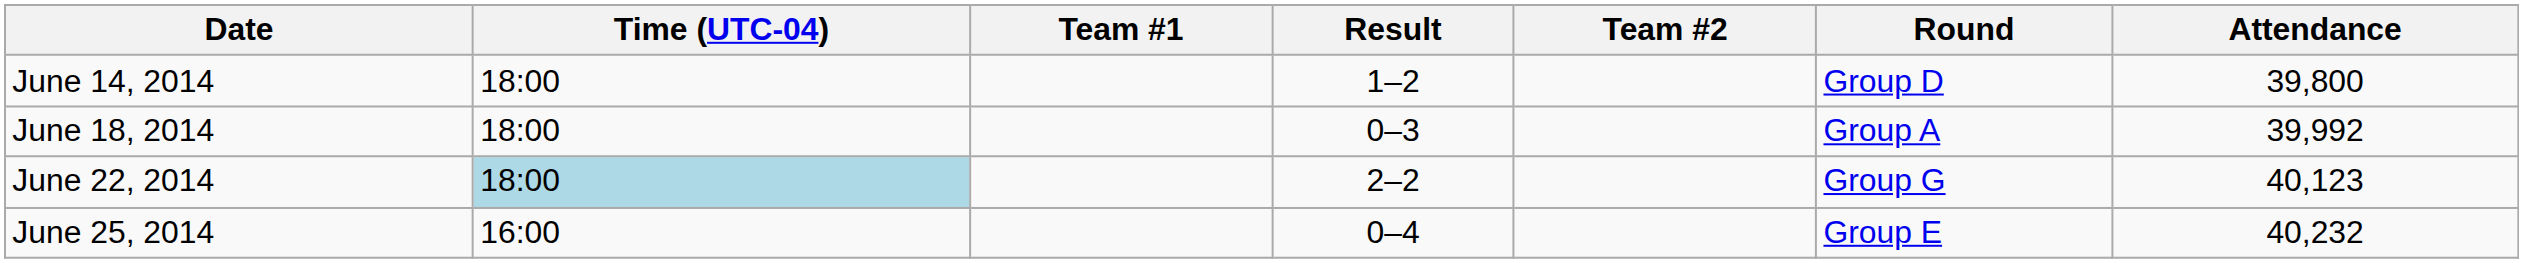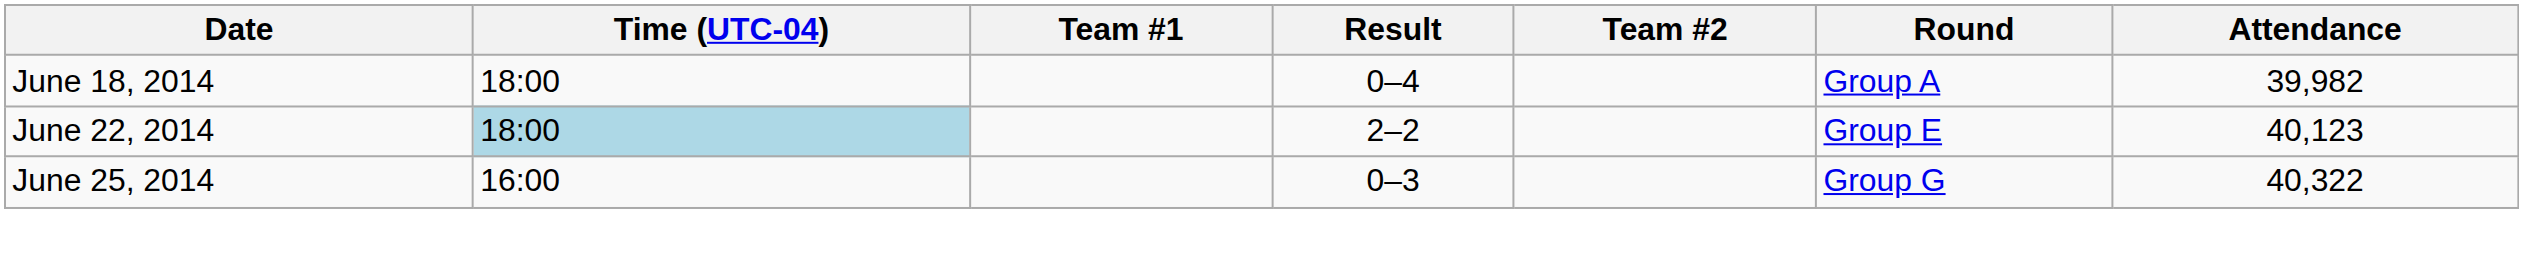- row: June 14, 2014 | 18:00 | 1–2 | Group D | 39,800
June 18, 2014 | Result: 0–3 -> 0–4
June 18, 2014 | Attendance: 39,992 -> 39,982
June 22, 2014 | Round: Group G -> Group E
June 25, 2014 | Result: 0–4 -> 0–3
June 25, 2014 | Round: Group E -> Group G
June 25, 2014 | Attendance: 40,232 -> 40,322
